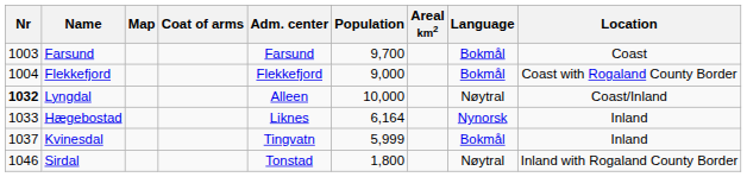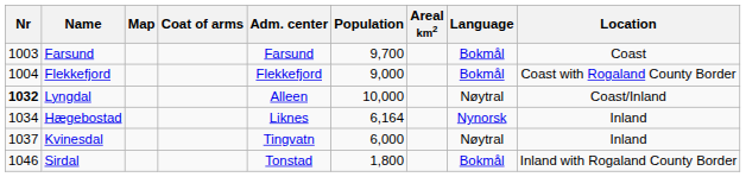Hægebostad | Nr: 1033 -> 1034
Kvinesdal | Population: 5,999 -> 6,000
Kvinesdal | Language: Bokmål -> Nøytral
Sirdal | Language: Nøytral -> Bokmål
